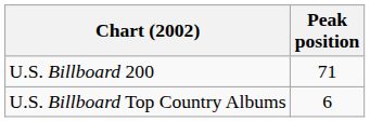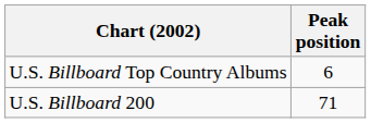rows swapped: U.S. Billboard Top Country Albums <-> U.S. Billboard 200
